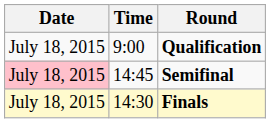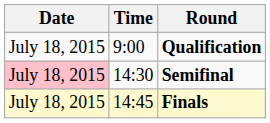Semifinal | Time: 14:45 -> 14:30
Finals | Time: 14:30 -> 14:45
